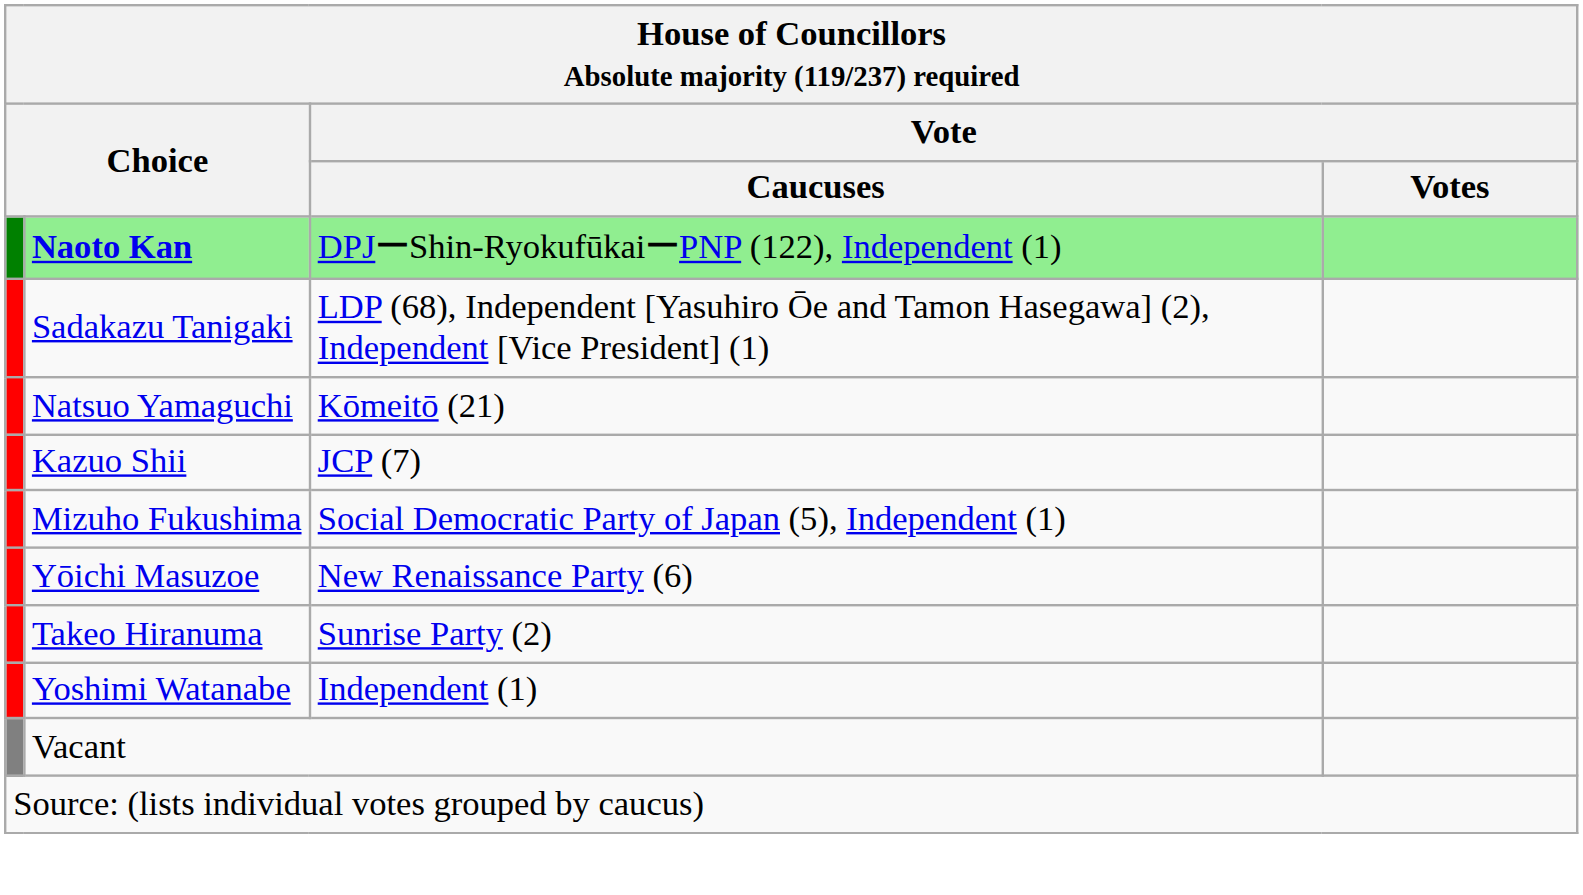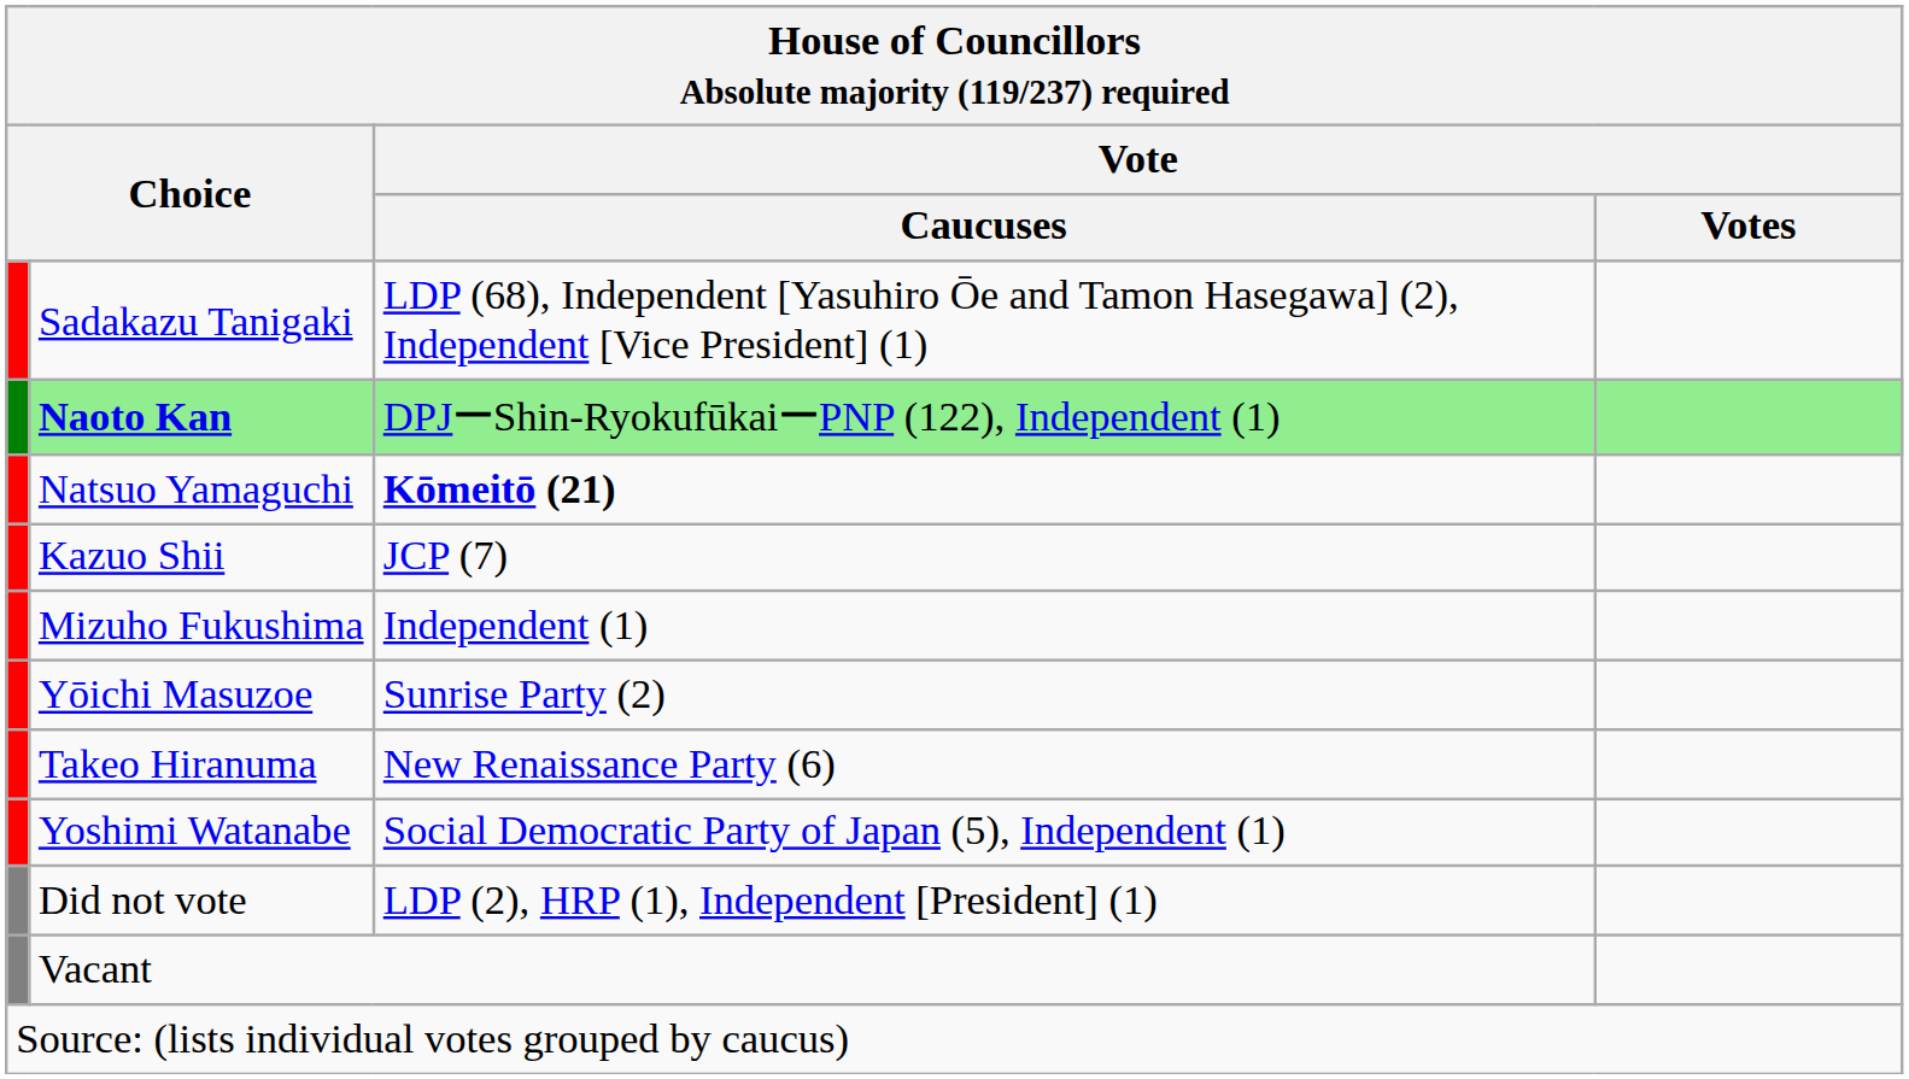rows swapped: Naoto Kan <-> Sadakazu Tanigaki
Natsuo Yamaguchi | Vote / Caucuses: normal -> bold
Mizuho Fukushima | Vote / Caucuses: Social Democratic Party of Japan (5), Independent (1) -> Independent (1)
Yōichi Masuzoe | Vote / Caucuses: New Renaissance Party (6) -> Sunrise Party (2)
Takeo Hiranuma | Vote / Caucuses: Sunrise Party (2) -> New Renaissance Party (6)
Yoshimi Watanabe | Vote / Caucuses: Independent (1) -> Social Democratic Party of Japan (5), Independent (1)
+ row: Did not vote | LDP (2), HRP (1), Independent [President] (1)
